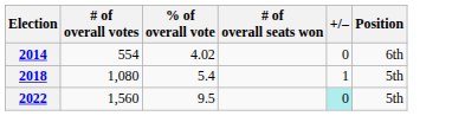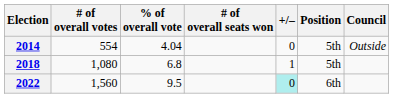+ column: Council | Outside
2014 | % of overall vote: 4.02 -> 4.04
2014 | Position: 6th -> 5th
2018 | % of overall vote: 5.4 -> 6.8
2022 | Position: 5th -> 6th
